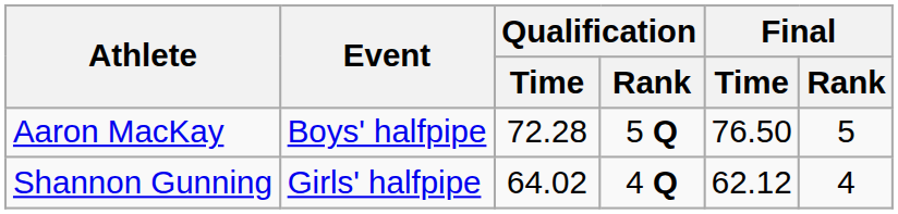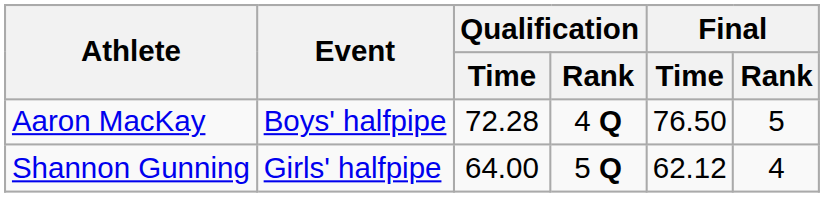Aaron MacKay | Qualification / Rank: 5 Q -> 4 Q
Shannon Gunning | Qualification / Time: 64.02 -> 64.00
Shannon Gunning | Qualification / Rank: 4 Q -> 5 Q
